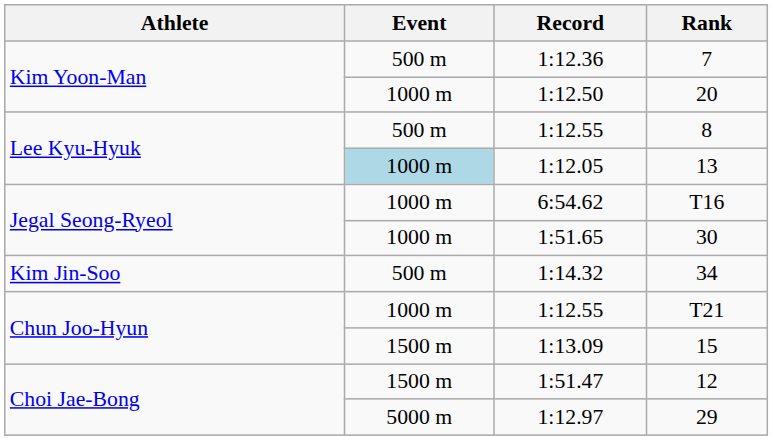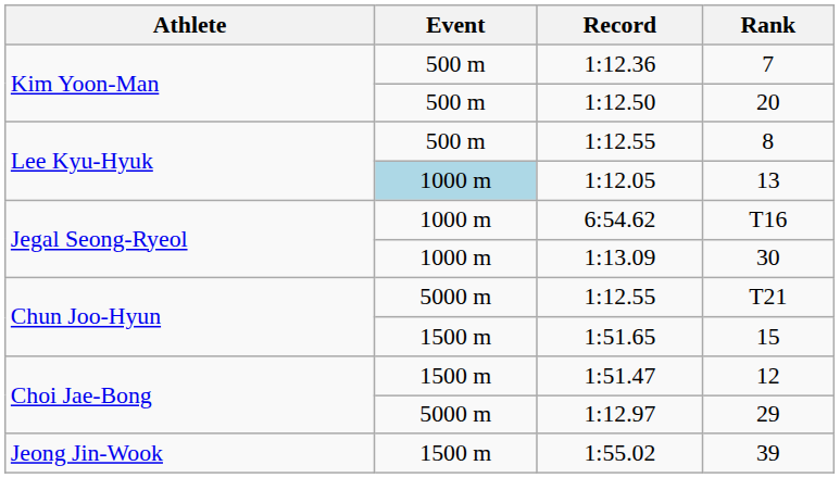20 | Event: 1000 m -> 500 m
30 | Record: 1:51.65 -> 1:13.09
- row: Kim Jin-Soo | 500 m | 1:14.32 | 34
T21 | Event: 1000 m -> 5000 m
15 | Record: 1:13.09 -> 1:51.65
+ row: Jeong Jin-Wook | 1500 m | 1:55.02 | 39
